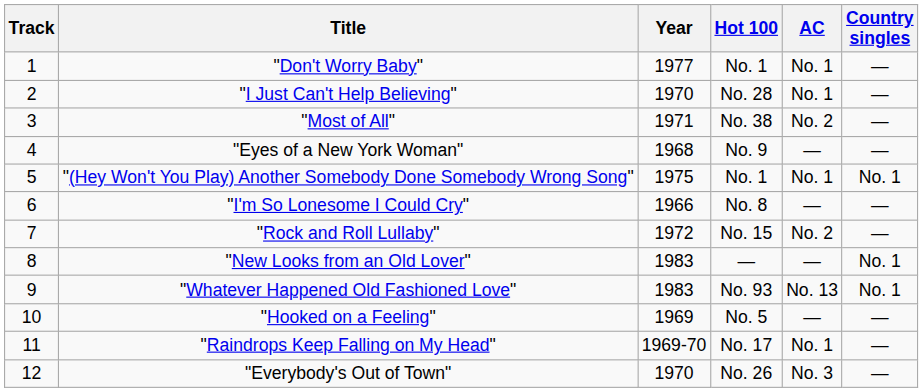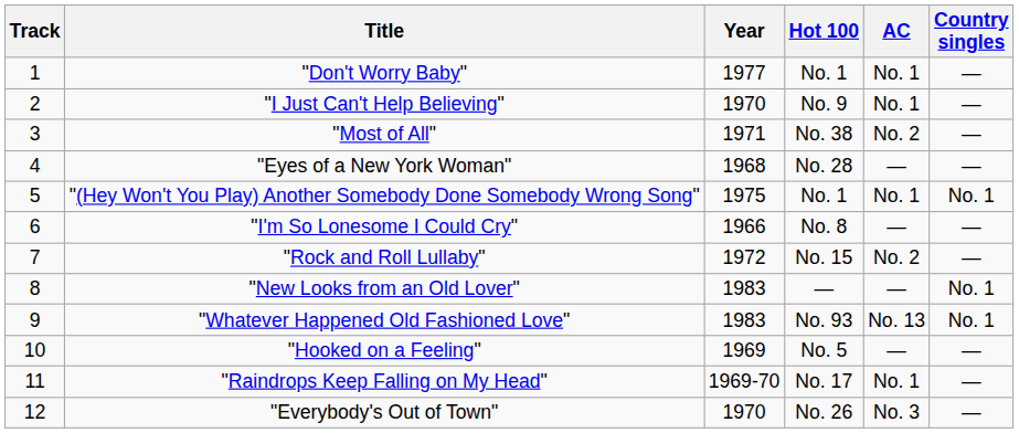"I Just Can't Help Believing" | Hot 100: No. 28 -> No. 9
"Eyes of a New York Woman" | Hot 100: No. 9 -> No. 28
